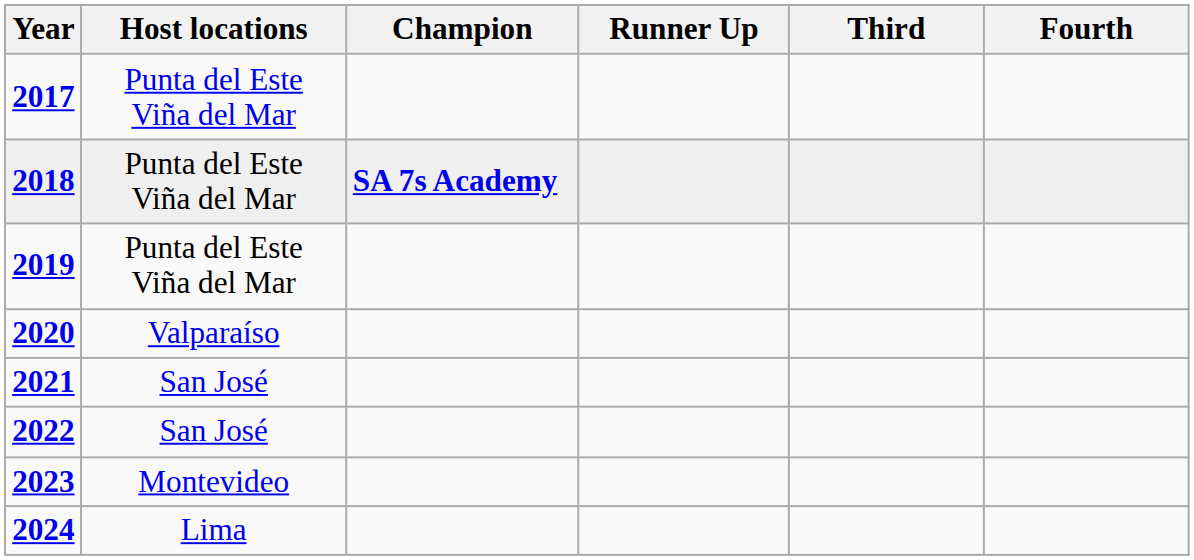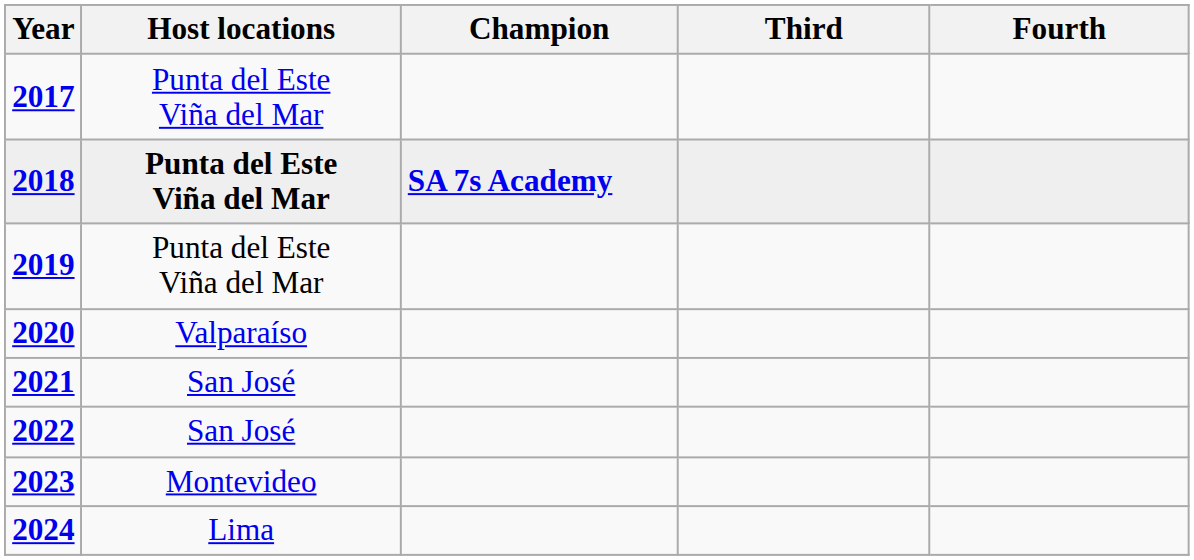- column: Runner Up
2018 | Host locations: normal -> bold
